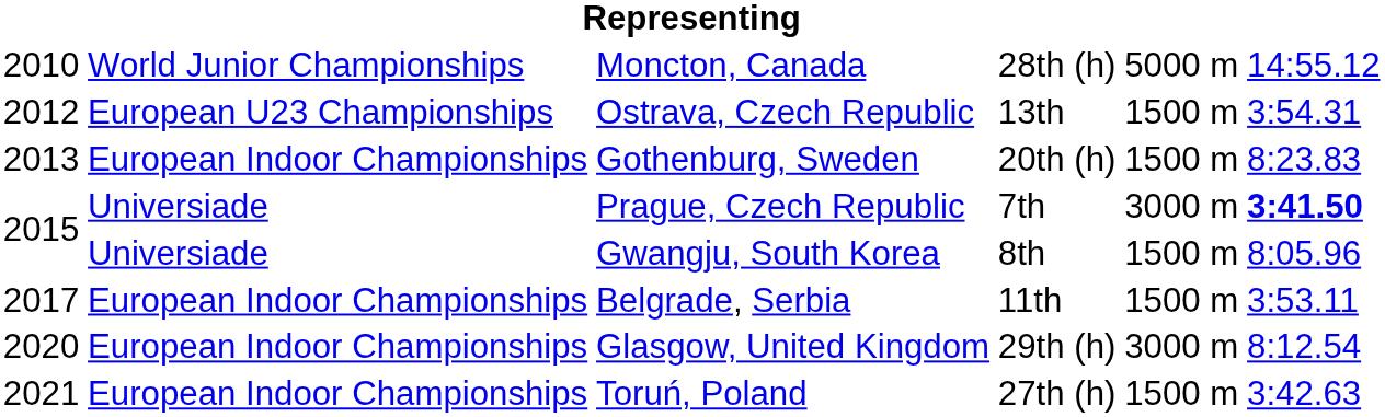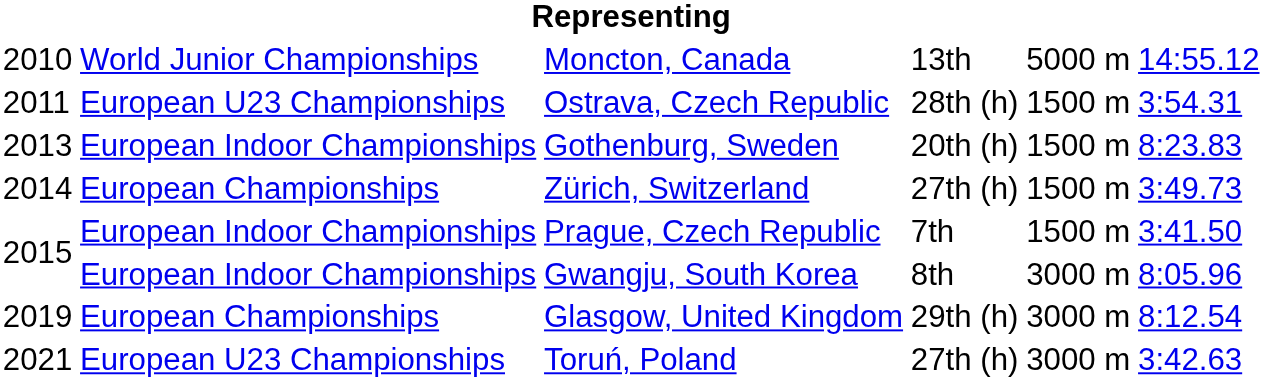Moncton, Canada | column 4: 28th (h) -> 13th
Ostrava, Czech Republic | column 1: 2012 -> 2011
Ostrava, Czech Republic | column 4: 13th -> 28th (h)
+ row: 2014 | European Championships | Zürich, Switzerland | 27th (h) | 1500 m | 3:49.73
Prague, Czech Republic | column 2: Universiade -> European Indoor Championships
Prague, Czech Republic | column 5: 3000 m -> 1500 m
Prague, Czech Republic | column 6: bold -> normal
Gwangju, South Korea | column 2: Universiade -> European Indoor Championships
Gwangju, South Korea | column 5: 1500 m -> 3000 m
- row: 2017 | European Indoor Championships | Belgrade, Serbia | 11th | 1500 m | 3:53.11
Glasgow, United Kingdom | column 1: 2020 -> 2019
Glasgow, United Kingdom | column 2: European Indoor Championships -> European Championships
Toruń, Poland | column 2: European Indoor Championships -> European U23 Championships
Toruń, Poland | column 5: 1500 m -> 3000 m
